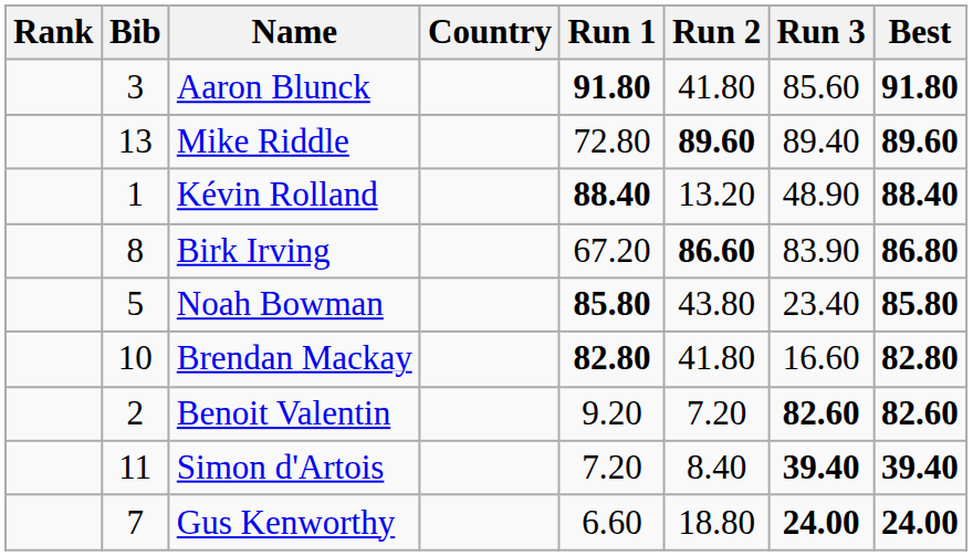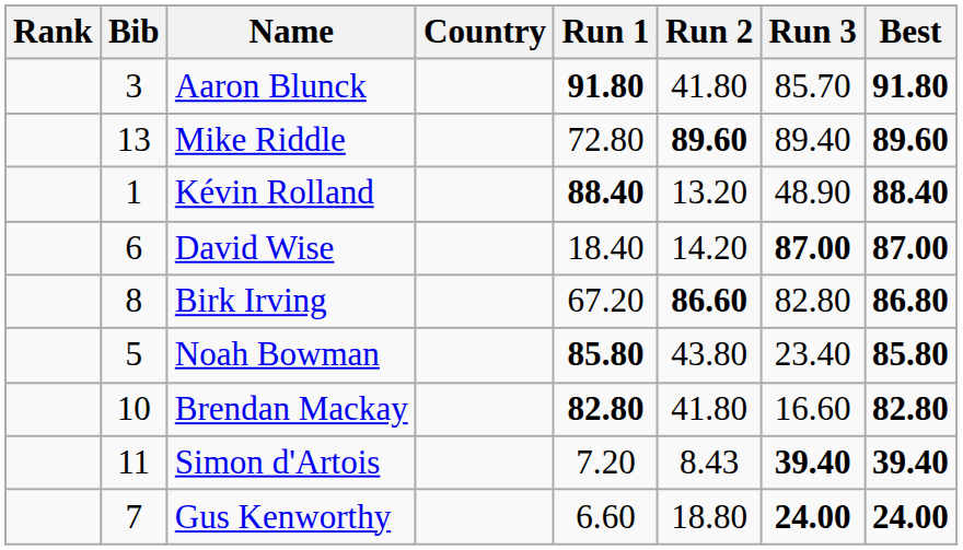Aaron Blunck | Run 3: 85.60 -> 85.70
+ row: 6 | David Wise | 18.40 | 14.20 | 87.00 | 87.00
Birk Irving | Run 3: 83.90 -> 82.80
- row: 2 | Benoit Valentin | 9.20 | 7.20 | 82.60 | 82.60
Simon d'Artois | Run 2: 8.40 -> 8.43
